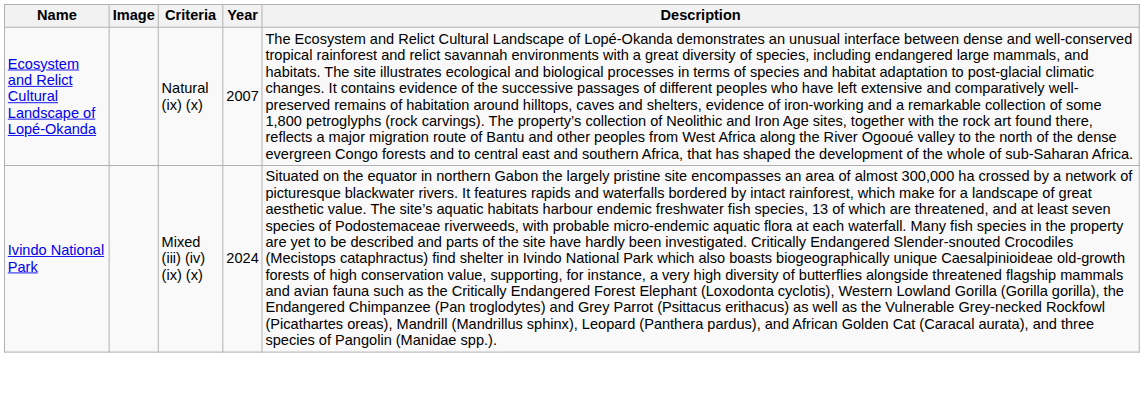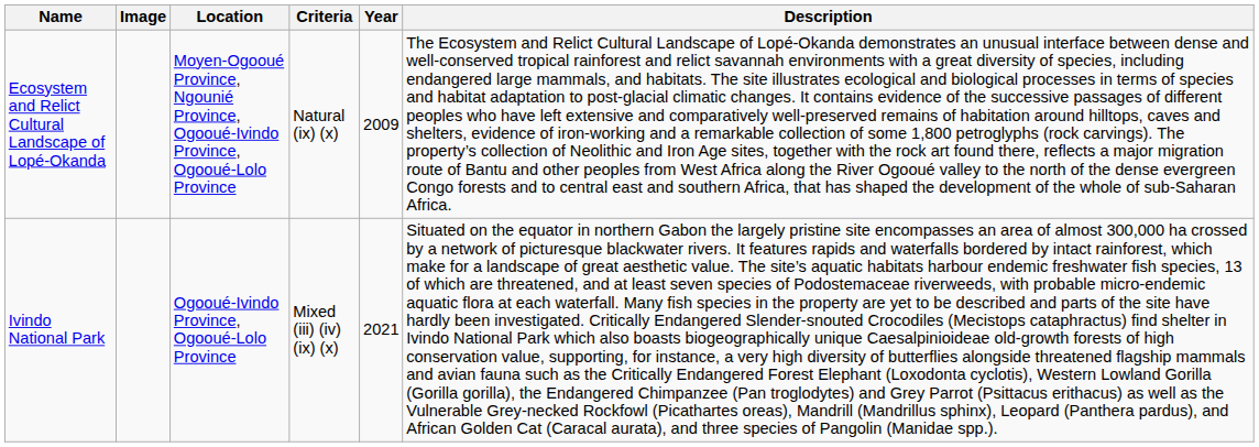+ column: Location | Moyen-Ogooué Province, Ngounié Province, Ogooué-Ivindo Province, Ogooué-Lolo Province | Ogooué-Ivindo Province, Ogooué-Lolo Province
Ecosystem and Relict Cultural Landscape of Lopé-Okanda | Year: 2007 -> 2009
Ivindo National Park | Year: 2024 -> 2021
